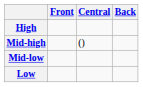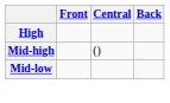- row: Low
